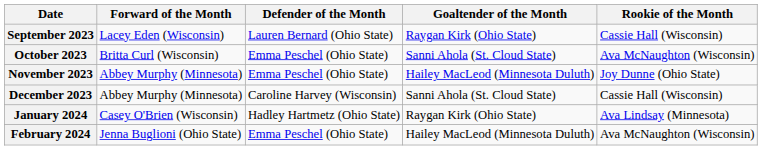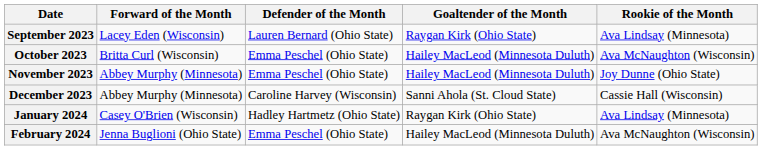September 2023 | Rookie of the Month: Cassie Hall (Wisconsin) -> Ava Lindsay (Minnesota)
October 2023 | Goaltender of the Month: Sanni Ahola (St. Cloud State) -> Hailey MacLeod (Minnesota Duluth)
